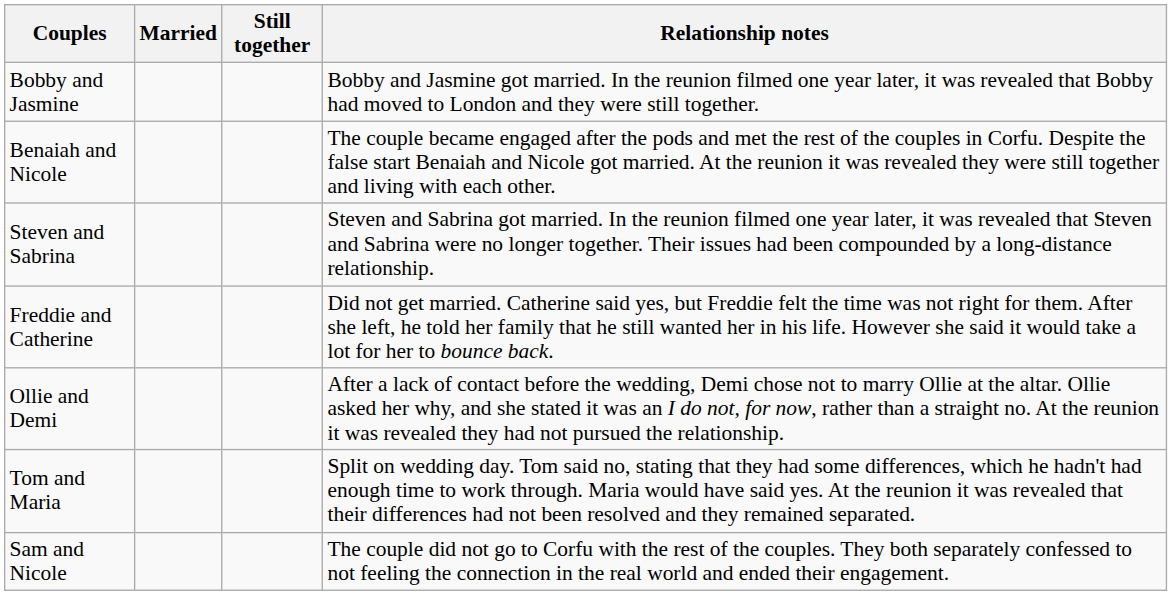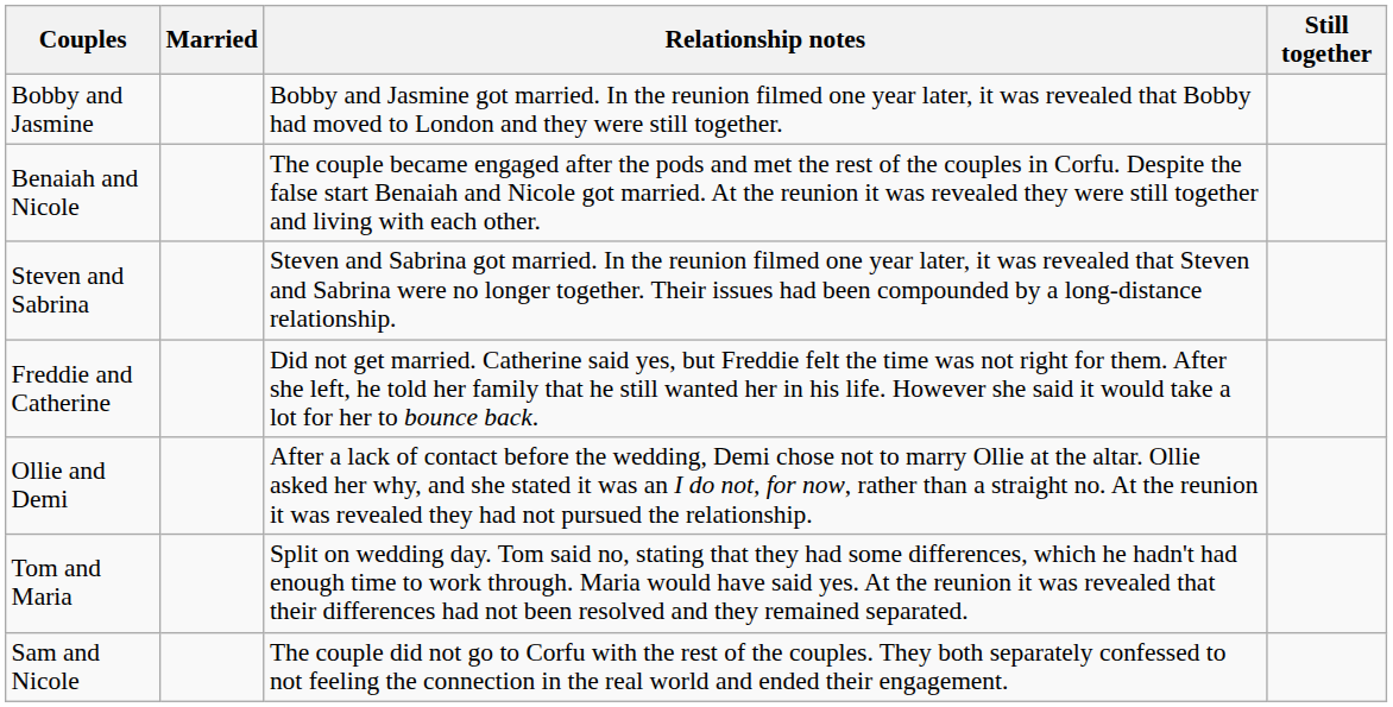columns swapped: Still together <-> Relationship notes
